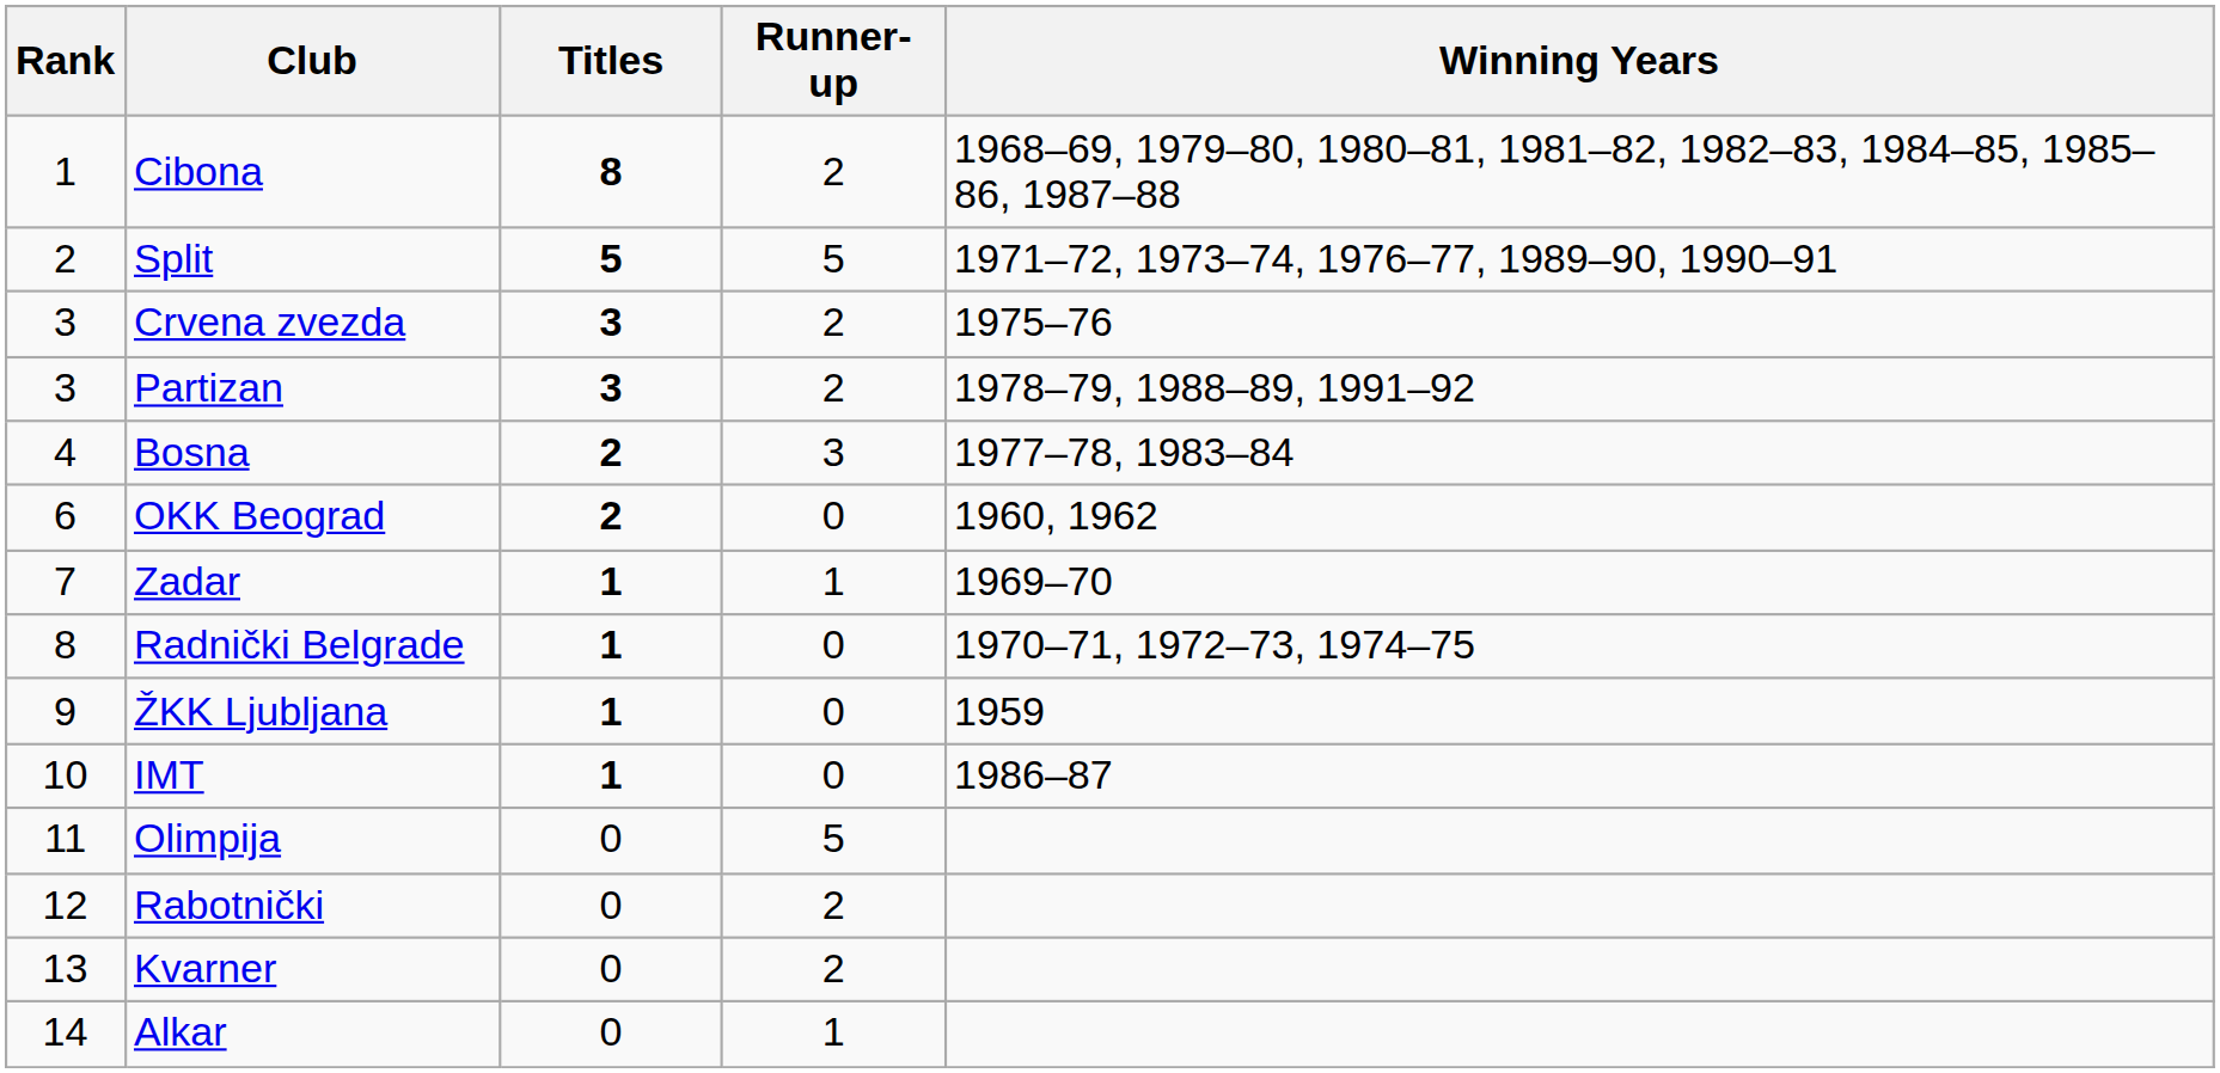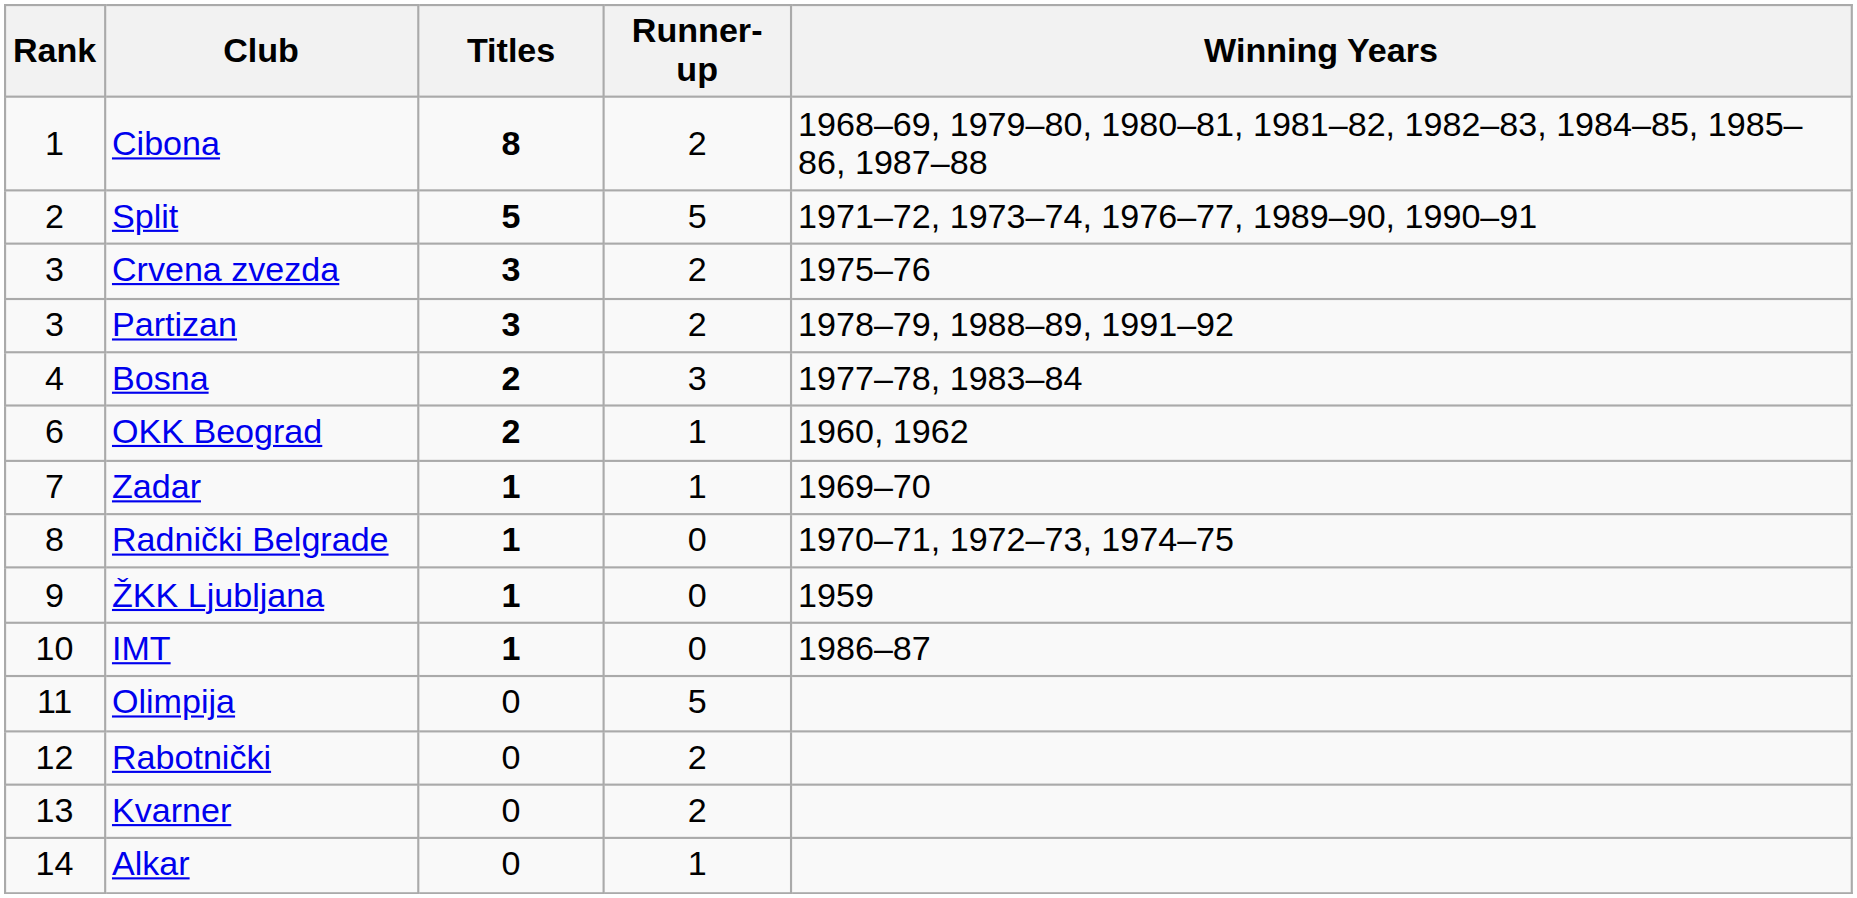OKK Beograd | Runner-up: 0 -> 1
